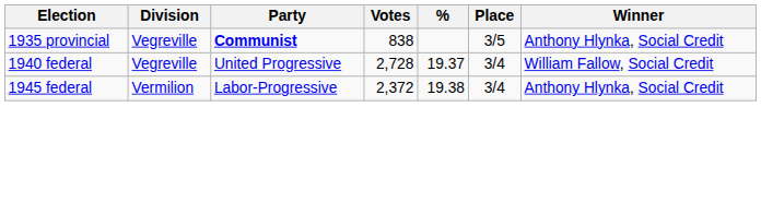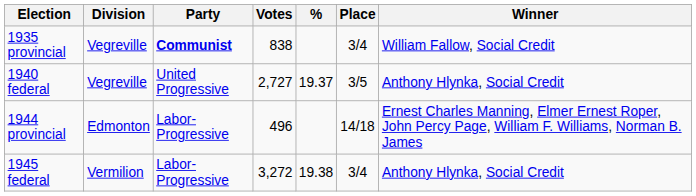1935 provincial | Place: 3/5 -> 3/4
1935 provincial | Winner: Anthony Hlynka, Social Credit -> William Fallow, Social Credit
1940 federal | Votes: 2,728 -> 2,727
1940 federal | Place: 3/4 -> 3/5
1940 federal | Winner: William Fallow, Social Credit -> Anthony Hlynka, Social Credit
+ row: 1944 provincial | Edmonton | Labor-Progressive | 496 | 14/18 | Ernest Charles Manning, Elmer Ernest Roper, John Percy Page, William F. Williams, Norman B. James
1945 federal | Votes: 2,372 -> 3,272
